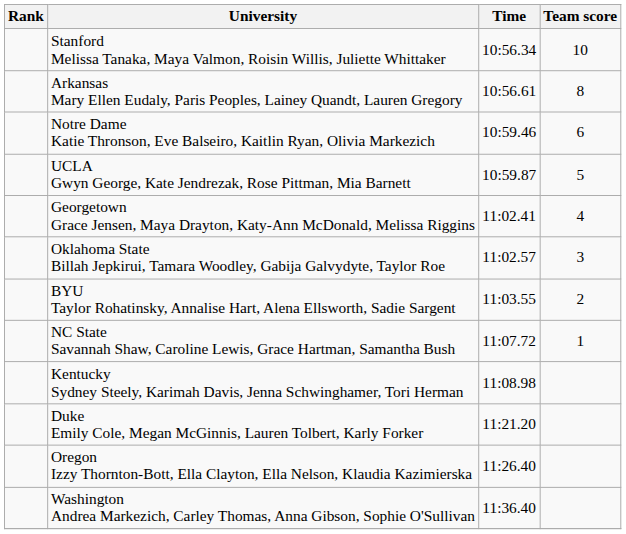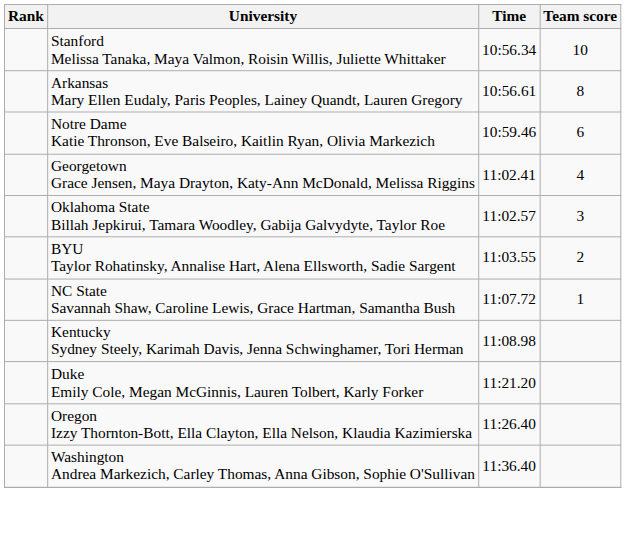- row: UCLA Gwyn George, Kate Jendrezak, Rose Pittman, Mia Barnett | 10:59.87 | 5
